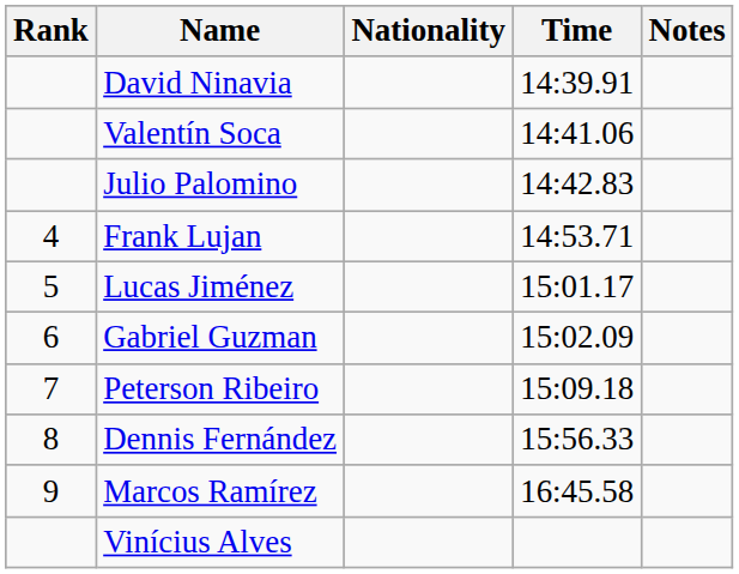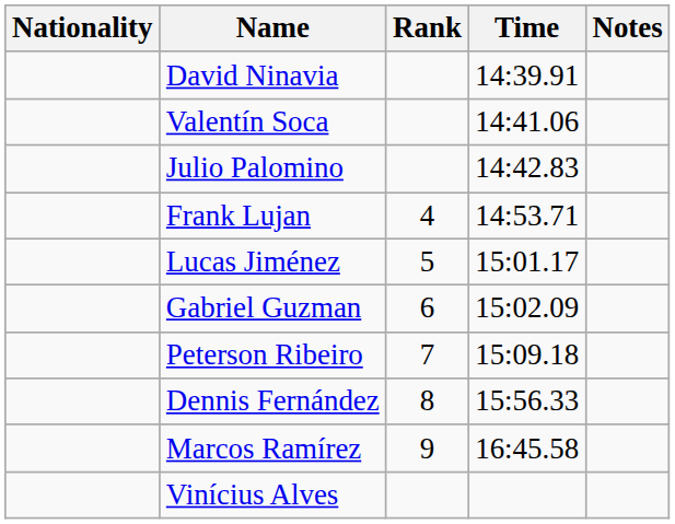columns swapped: Rank <-> Nationality
